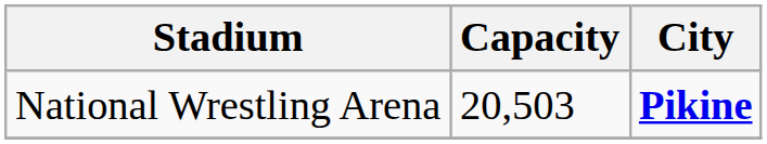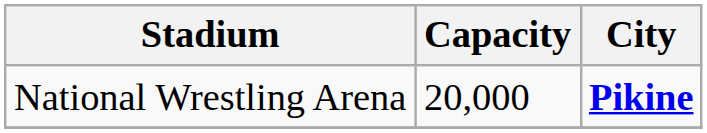National Wrestling Arena | Capacity: 20,503 -> 20,000
